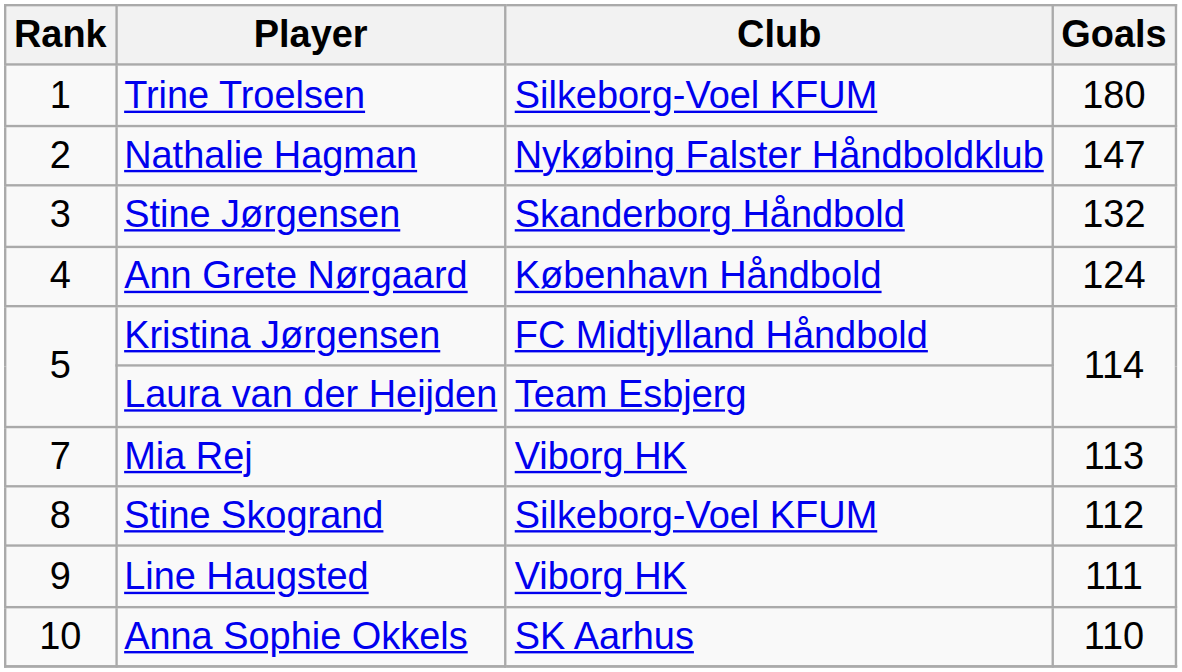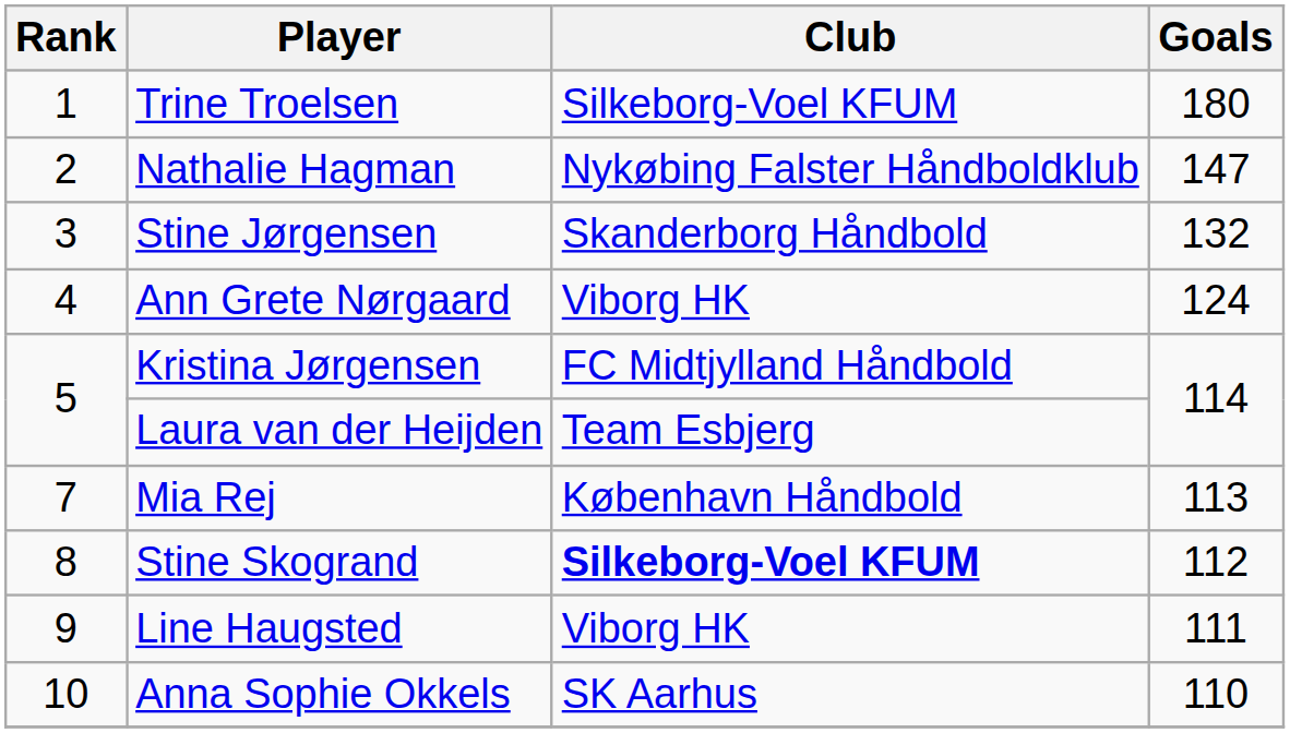Ann Grete Nørgaard | Club: København Håndbold -> Viborg HK
Mia Rej | Club: Viborg HK -> København Håndbold
Stine Skogrand | Club: normal -> bold
